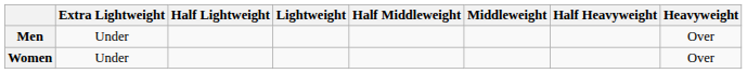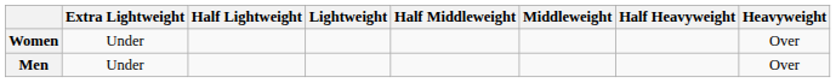rows swapped: Men <-> Women
